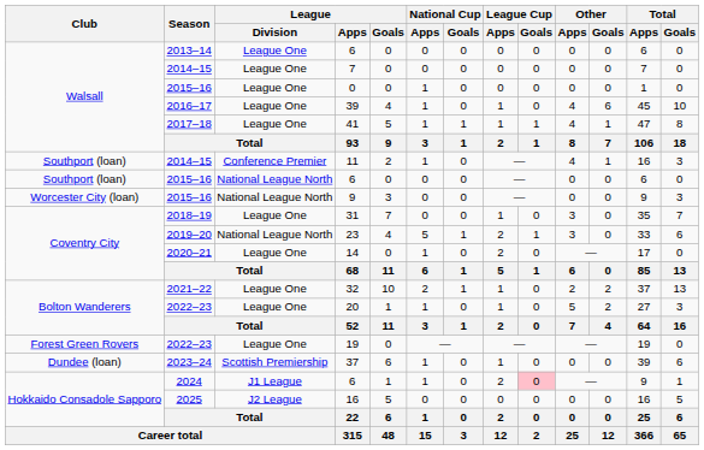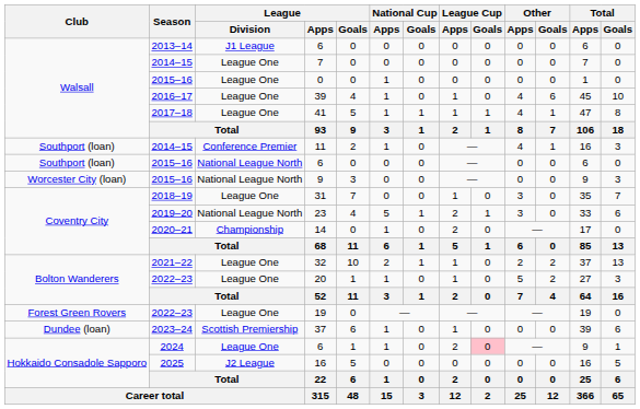2013–14 / 6 | League / Division: League One -> J1 League
14 | League / Division: League One -> Championship
2024 / 6 | League / Division: J1 League -> League One
